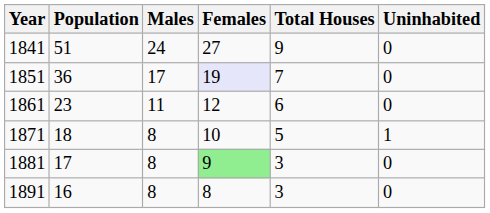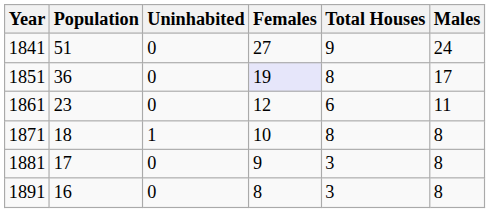columns swapped: Males <-> Uninhabited
1851 | Total Houses: 7 -> 8
1871 | Total Houses: 5 -> 8
1881 | Females: lightgreen background -> no background
